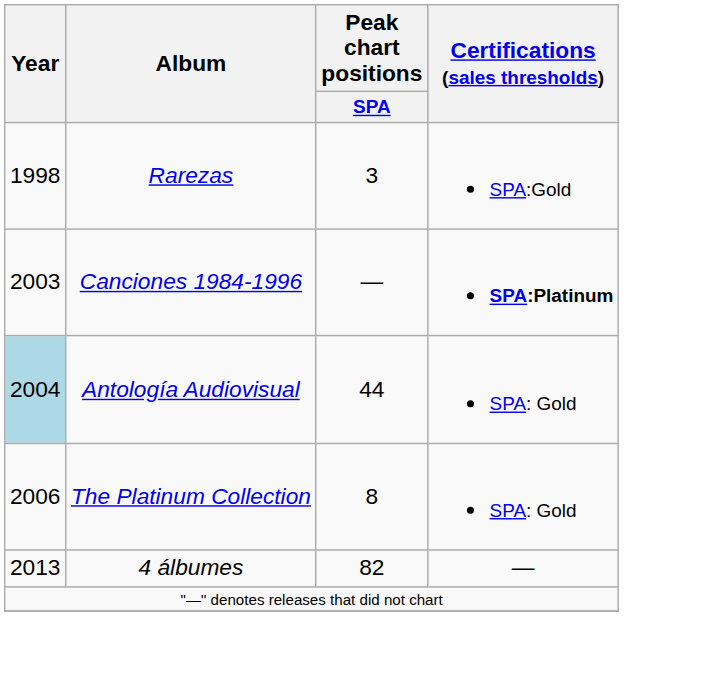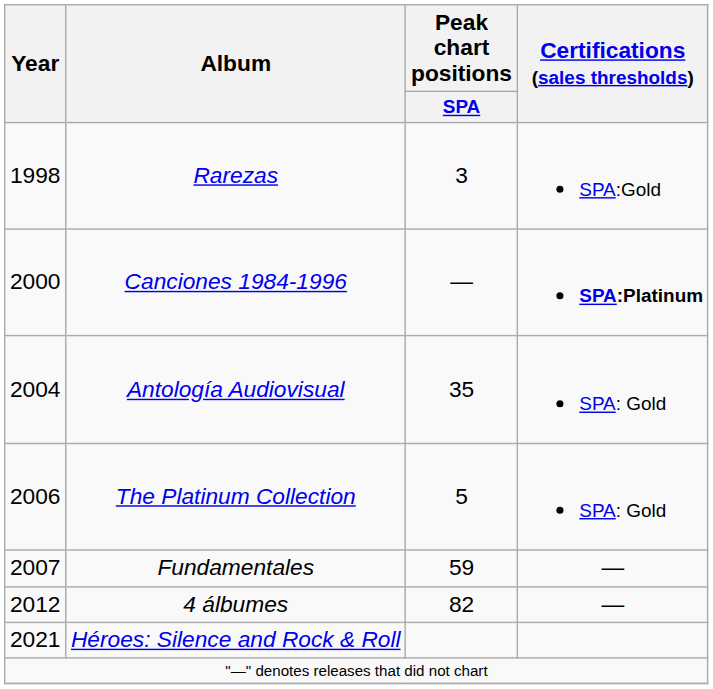Canciones 1984-1996 | Year: 2003 -> 2000
Antología Audiovisual | Year: lightblue background -> no background
Antología Audiovisual | Peak chart positions / SPA: 44 -> 35
The Platinum Collection | Peak chart positions / SPA: 8 -> 5
+ row: 2007 | Fundamentales | 59 | —
4 álbumes | Year: 2013 -> 2012
+ row: 2021 | Héroes: Silence and Rock & Roll
